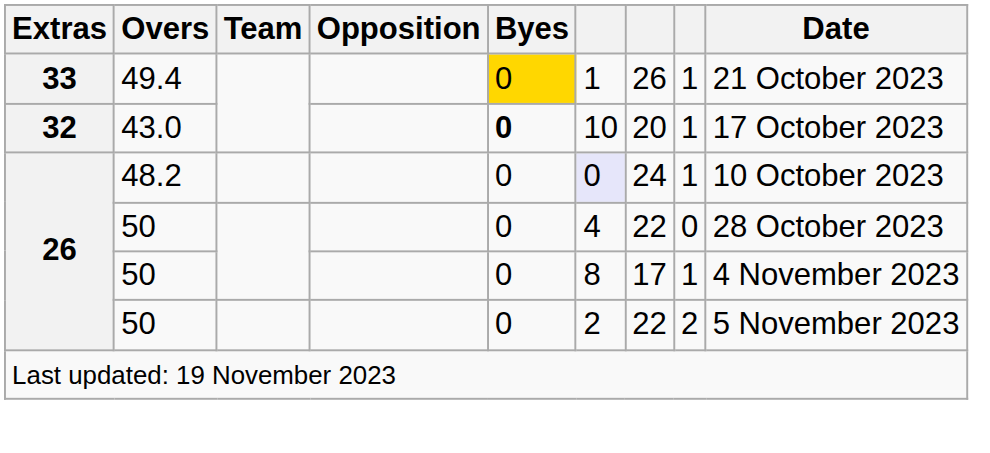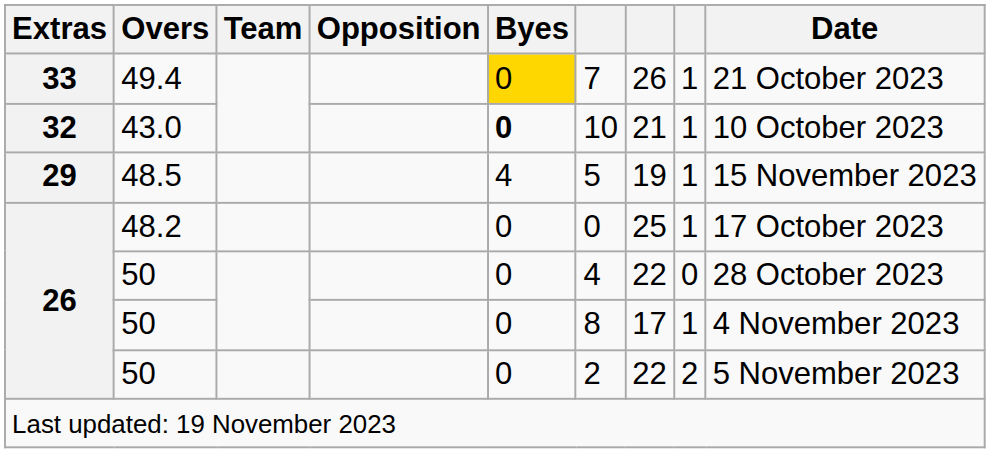49.4 | column 6: 1 -> 7
43.0 | column 7: 20 -> 21
43.0 | Date: 17 October 2023 -> 10 October 2023
+ row: 29 | 48.5 | 4 | 5 | 19 | 1 | 15 November 2023
48.2 | column 6: lavender background -> no background
48.2 | column 7: 24 -> 25
48.2 | Date: 10 October 2023 -> 17 October 2023
